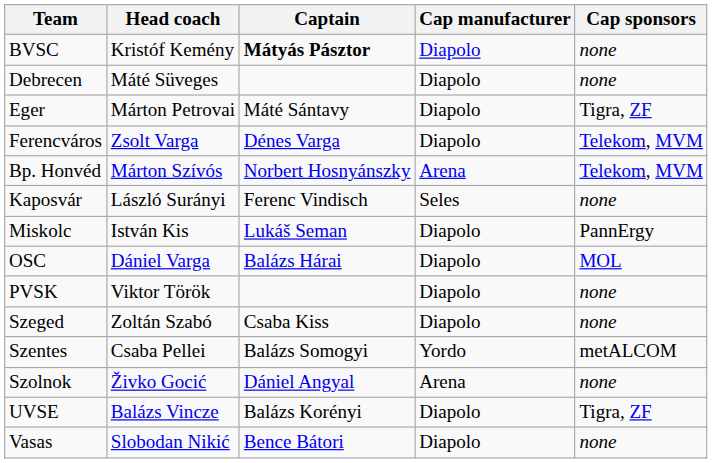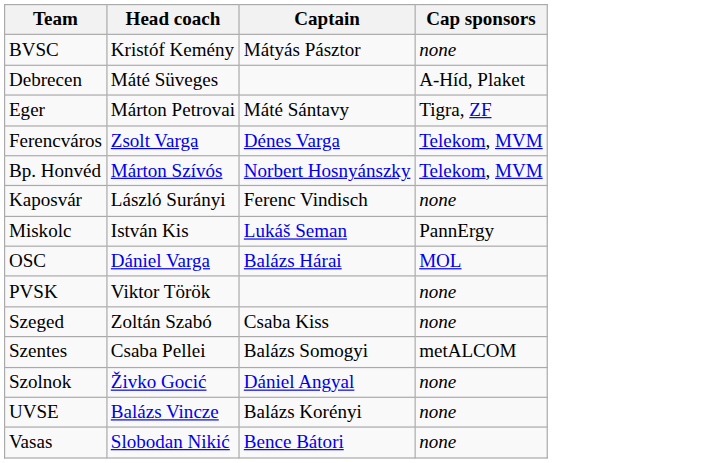- column: Cap manufacturer | Diapolo | Diapolo | Diapolo | Diapolo | Arena | Seles | Diapolo | Diapolo | Diapolo | Diapolo | Yordo | Arena | Diapolo | Diapolo
BVSC | Captain: bold -> normal
Debrecen | Cap sponsors: none -> A-Híd, Plaket
UVSE | Cap sponsors: Tigra, ZF -> none
